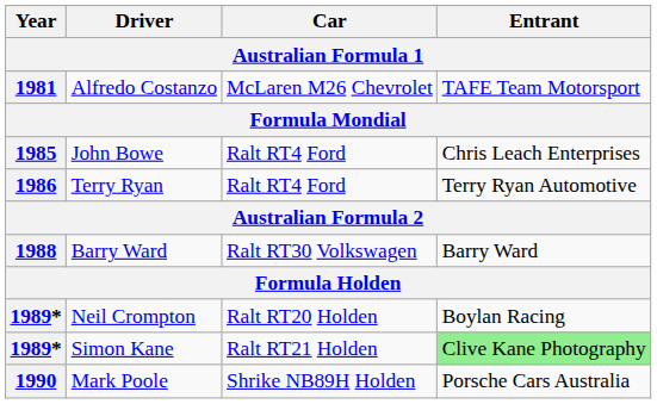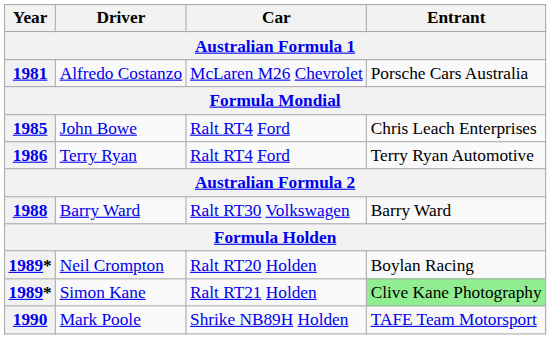Alfredo Costanzo | Entrant: TAFE Team Motorsport -> Porsche Cars Australia
Mark Poole | Entrant: Porsche Cars Australia -> TAFE Team Motorsport
